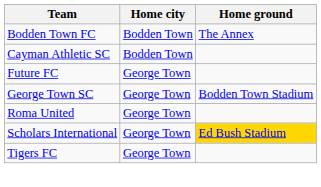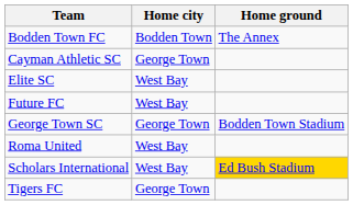Cayman Athletic SC | Home city: Bodden Town -> George Town
+ row: Elite SC | West Bay
Future FC | Home city: George Town -> West Bay
Roma United | Home city: George Town -> West Bay
Scholars International | Home city: George Town -> West Bay
